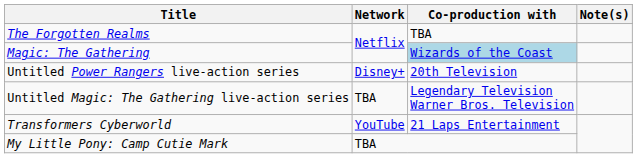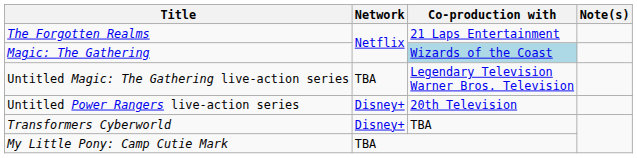The Forgotten Realms | Co-production with: TBA -> 21 Laps Entertainment
rows swapped: Untitled Magic: The Gathering live-action series <-> Untitled Power Rangers live-action series
Transformers Cyberworld | Network: YouTube -> Disney+
Transformers Cyberworld | Co-production with: 21 Laps Entertainment -> TBA
